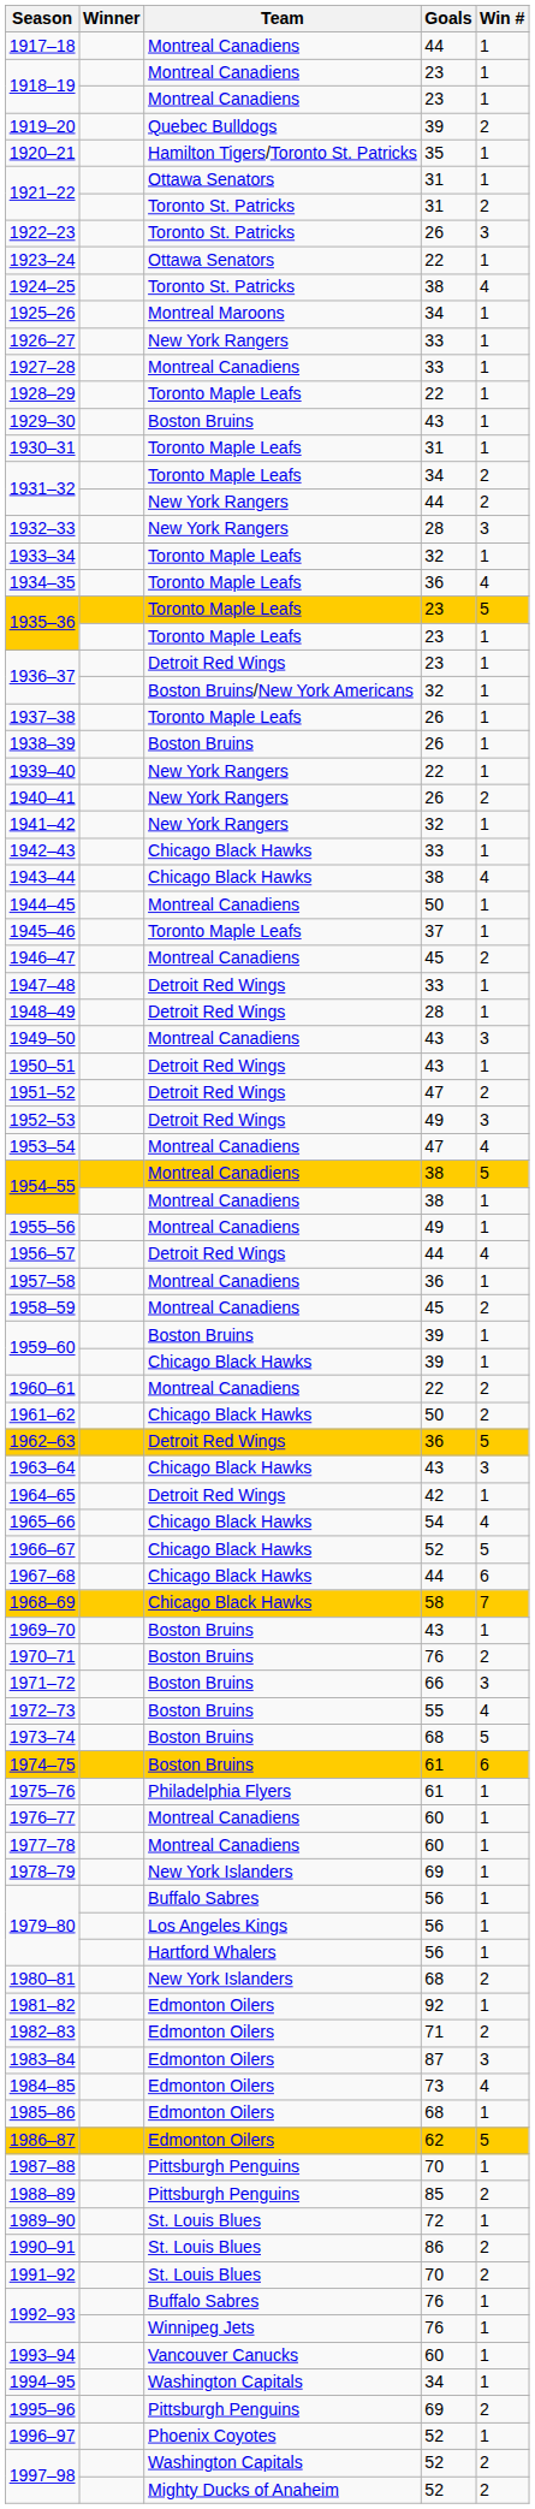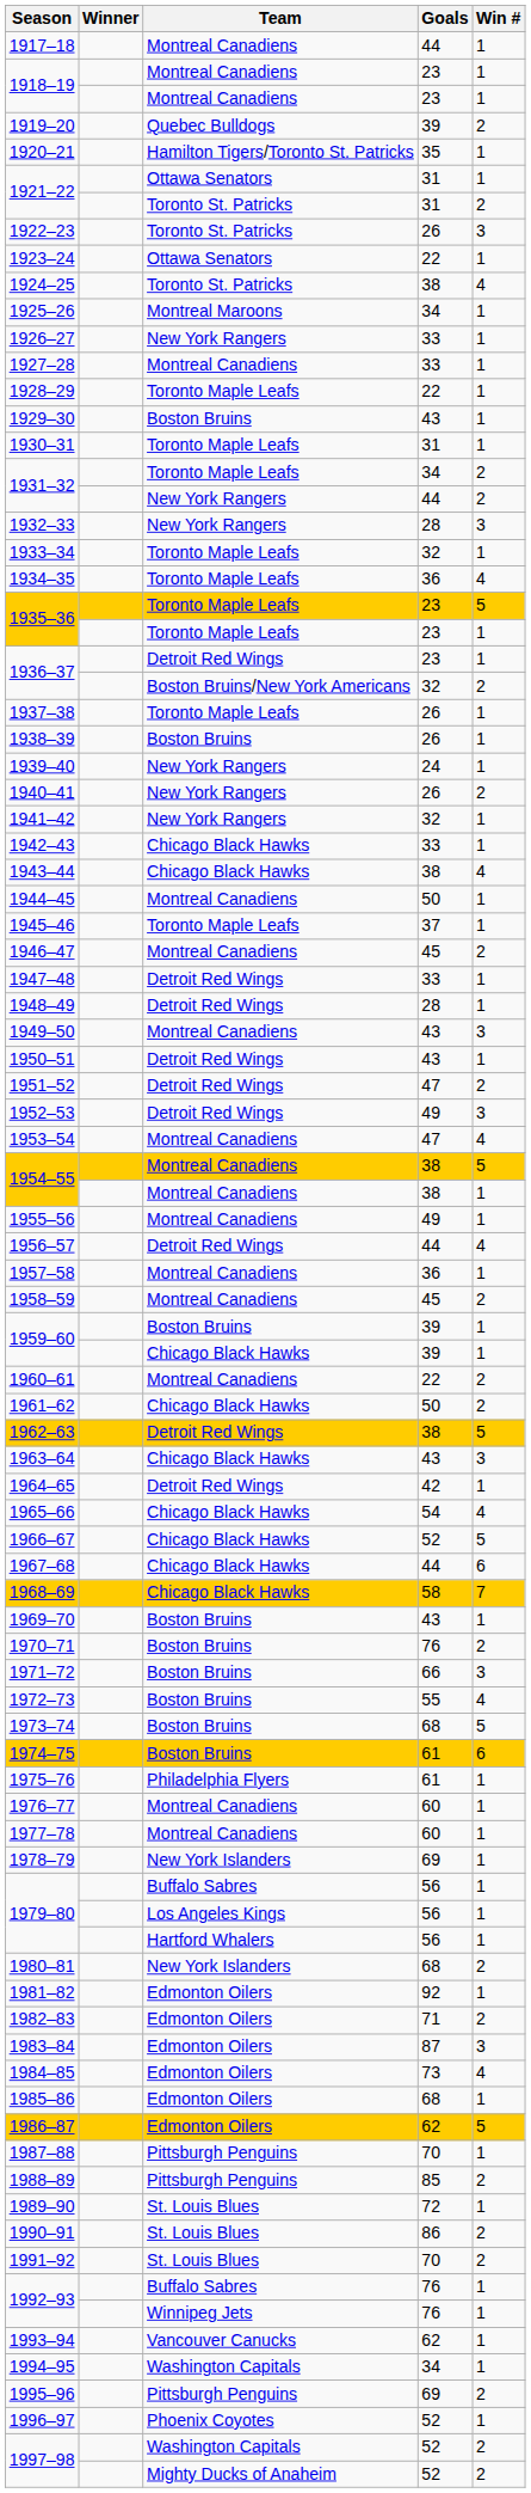1936–37 / Boston Bruins/New York Americans | Win #: 1 -> 2
1939–40 | Goals: 22 -> 24
1962–63 | Goals: 36 -> 38
1993–94 | Goals: 60 -> 62
